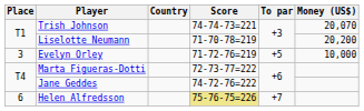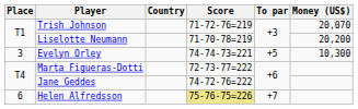Trish Johnson | Score: 74-74-73=221 -> 71-72-76=219
Evelyn Orley | Score: 71-72-76=219 -> 74-74-73=221
Evelyn Orley | Money (US$): 10,000 -> 10,300
